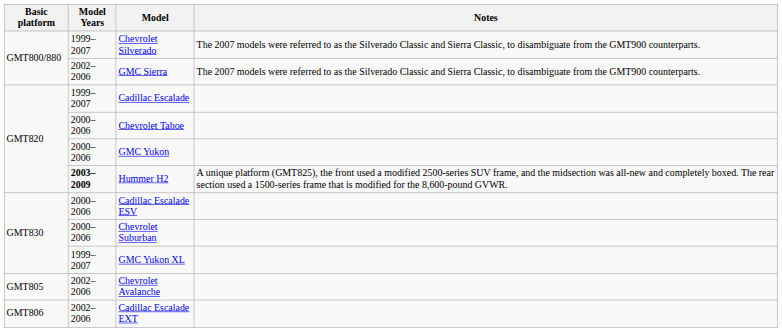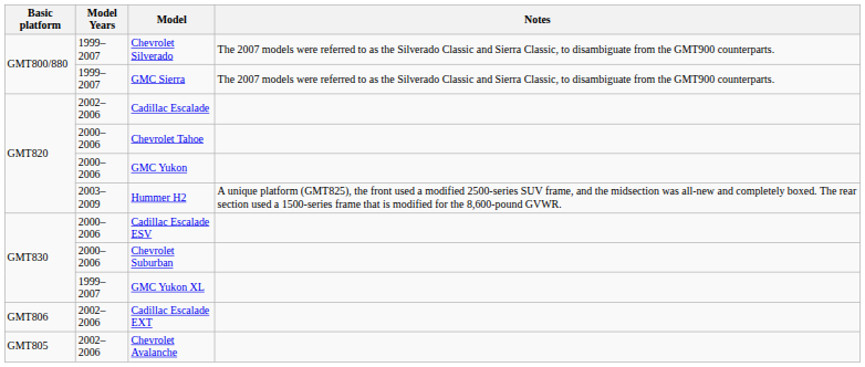GMC Sierra | Model Years: 2002–2006 -> 1999–2007
Cadillac Escalade | Model Years: 1999–2007 -> 2002–2006
Hummer H2 | Model Years: bold -> normal
rows swapped: Chevrolet Avalanche <-> Cadillac Escalade EXT
